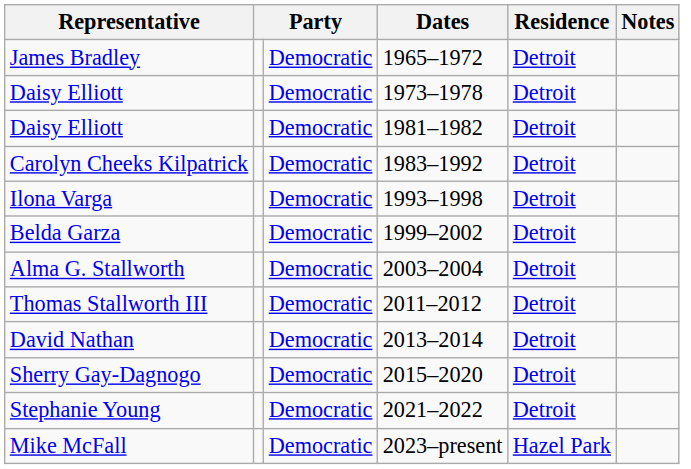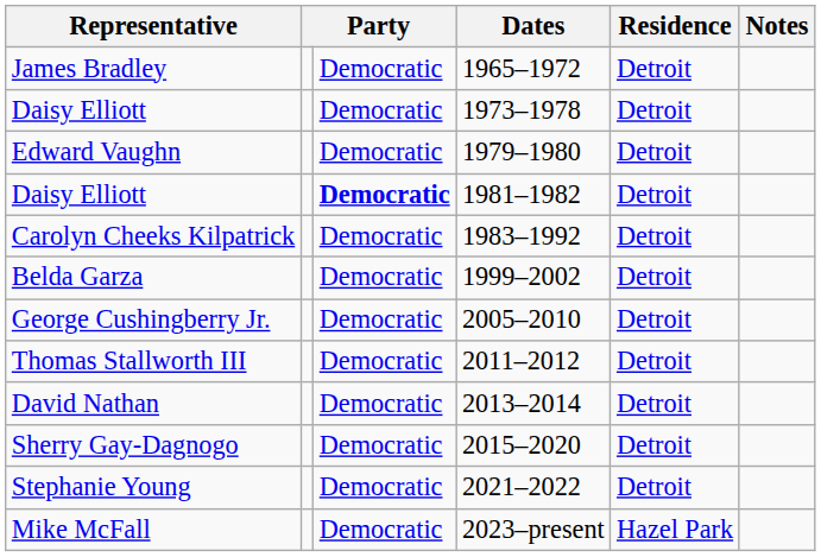+ row: Edward Vaughn | Democratic | 1979–1980 | Detroit
Daisy Elliott / 1981–1982 | column 3: normal -> bold
- row: Ilona Varga | Democratic | 1993–1998 | Detroit
- row: Alma G. Stallworth | Democratic | 2003–2004 | Detroit
+ row: George Cushingberry Jr. | Democratic | 2005–2010 | Detroit
